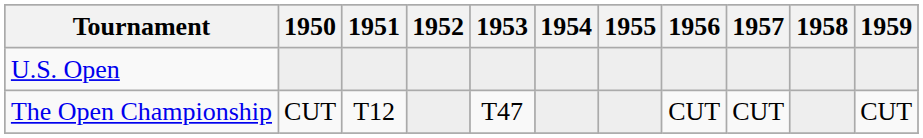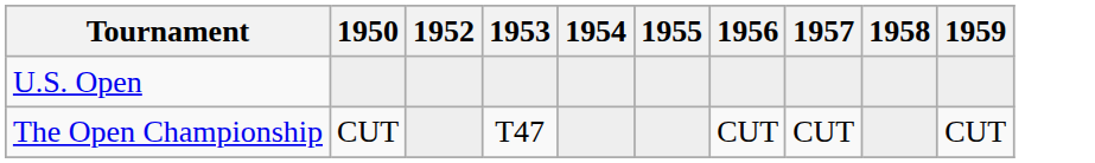- column: 1951 | T12
